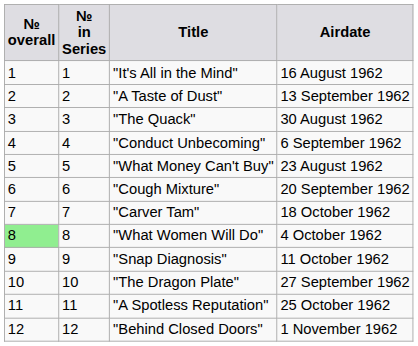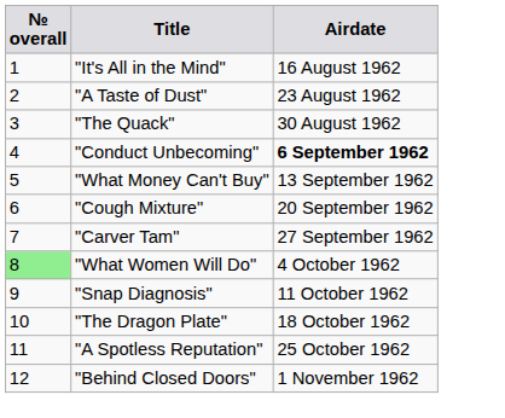- column: № in Series | 1 | 2 | 3 | 4 | 5 | 6 | 7 | 8 | 9 | 10 | 11 | 12
"A Taste of Dust" | Airdate: 13 September 1962 -> 23 August 1962
"Conduct Unbecoming" | Airdate: normal -> bold
"What Money Can't Buy" | Airdate: 23 August 1962 -> 13 September 1962
"Carver Tam" | Airdate: 18 October 1962 -> 27 September 1962
"The Dragon Plate" | Airdate: 27 September 1962 -> 18 October 1962
